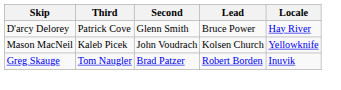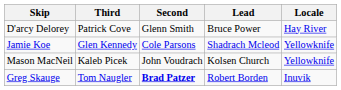+ row: Jamie Koe | Glen Kennedy | Cole Parsons | Shadrach Mcleod | Yellowknife
Greg Skauge | Second: normal -> bold
